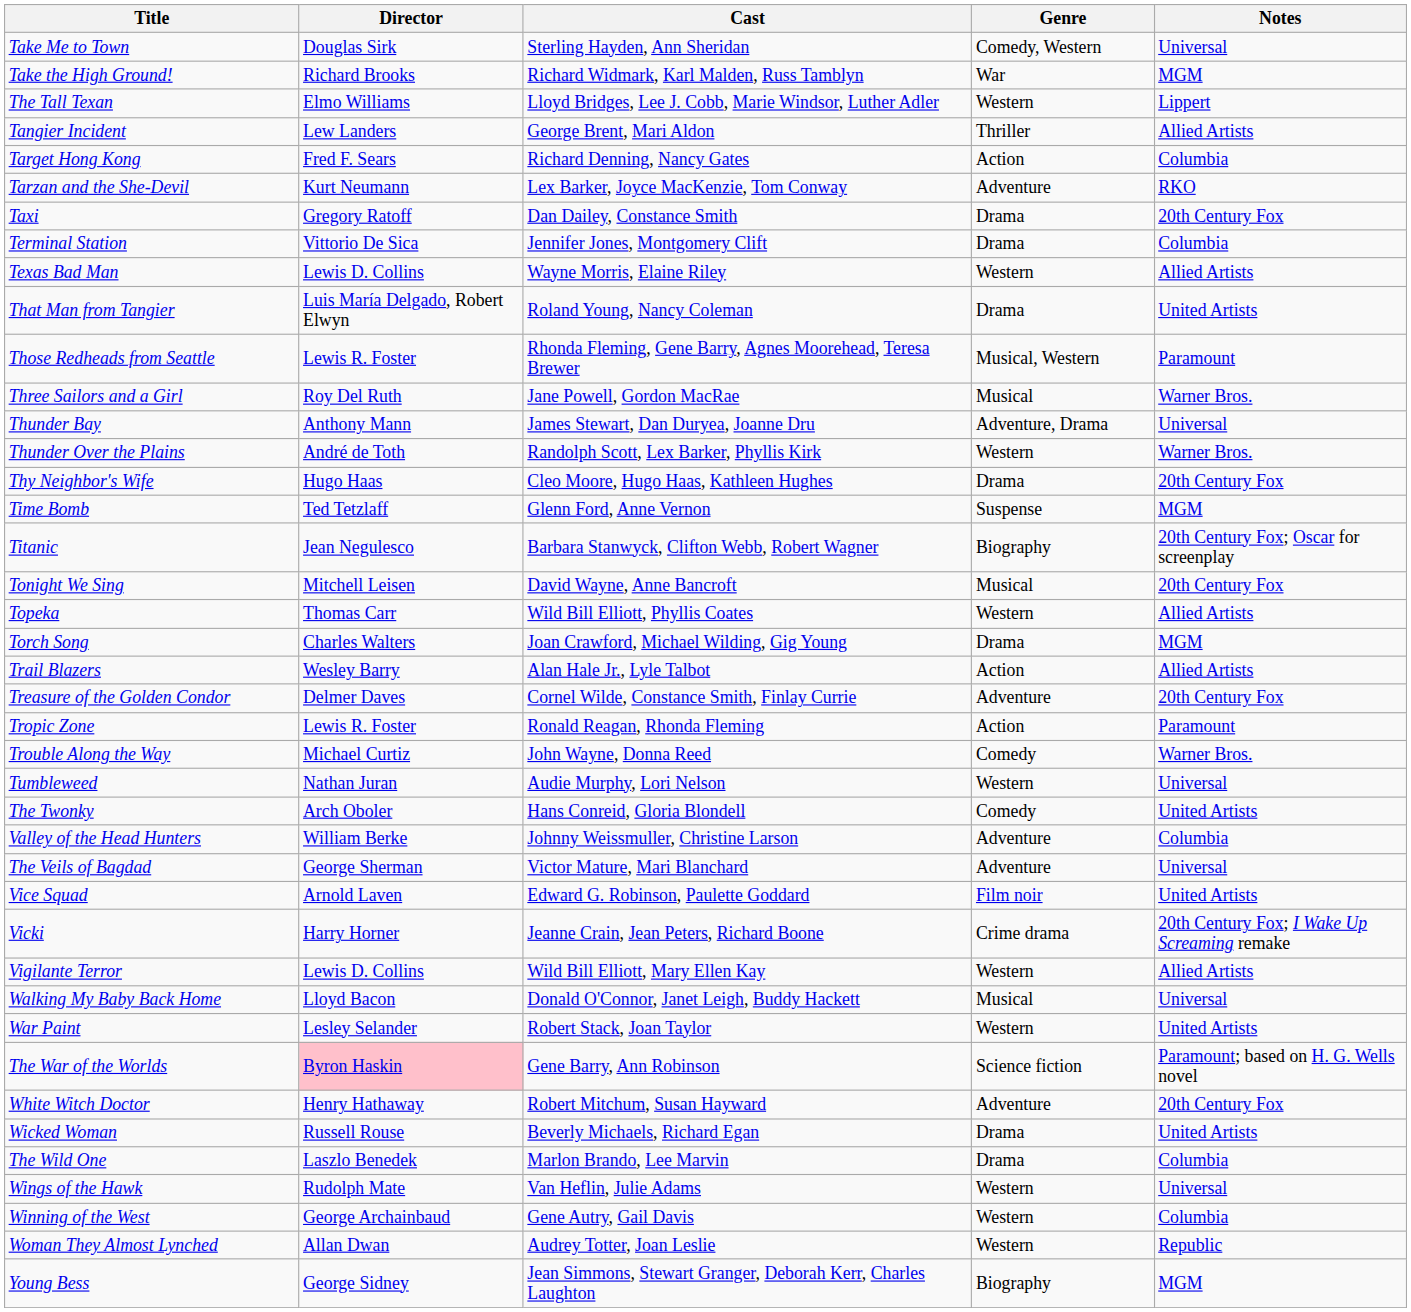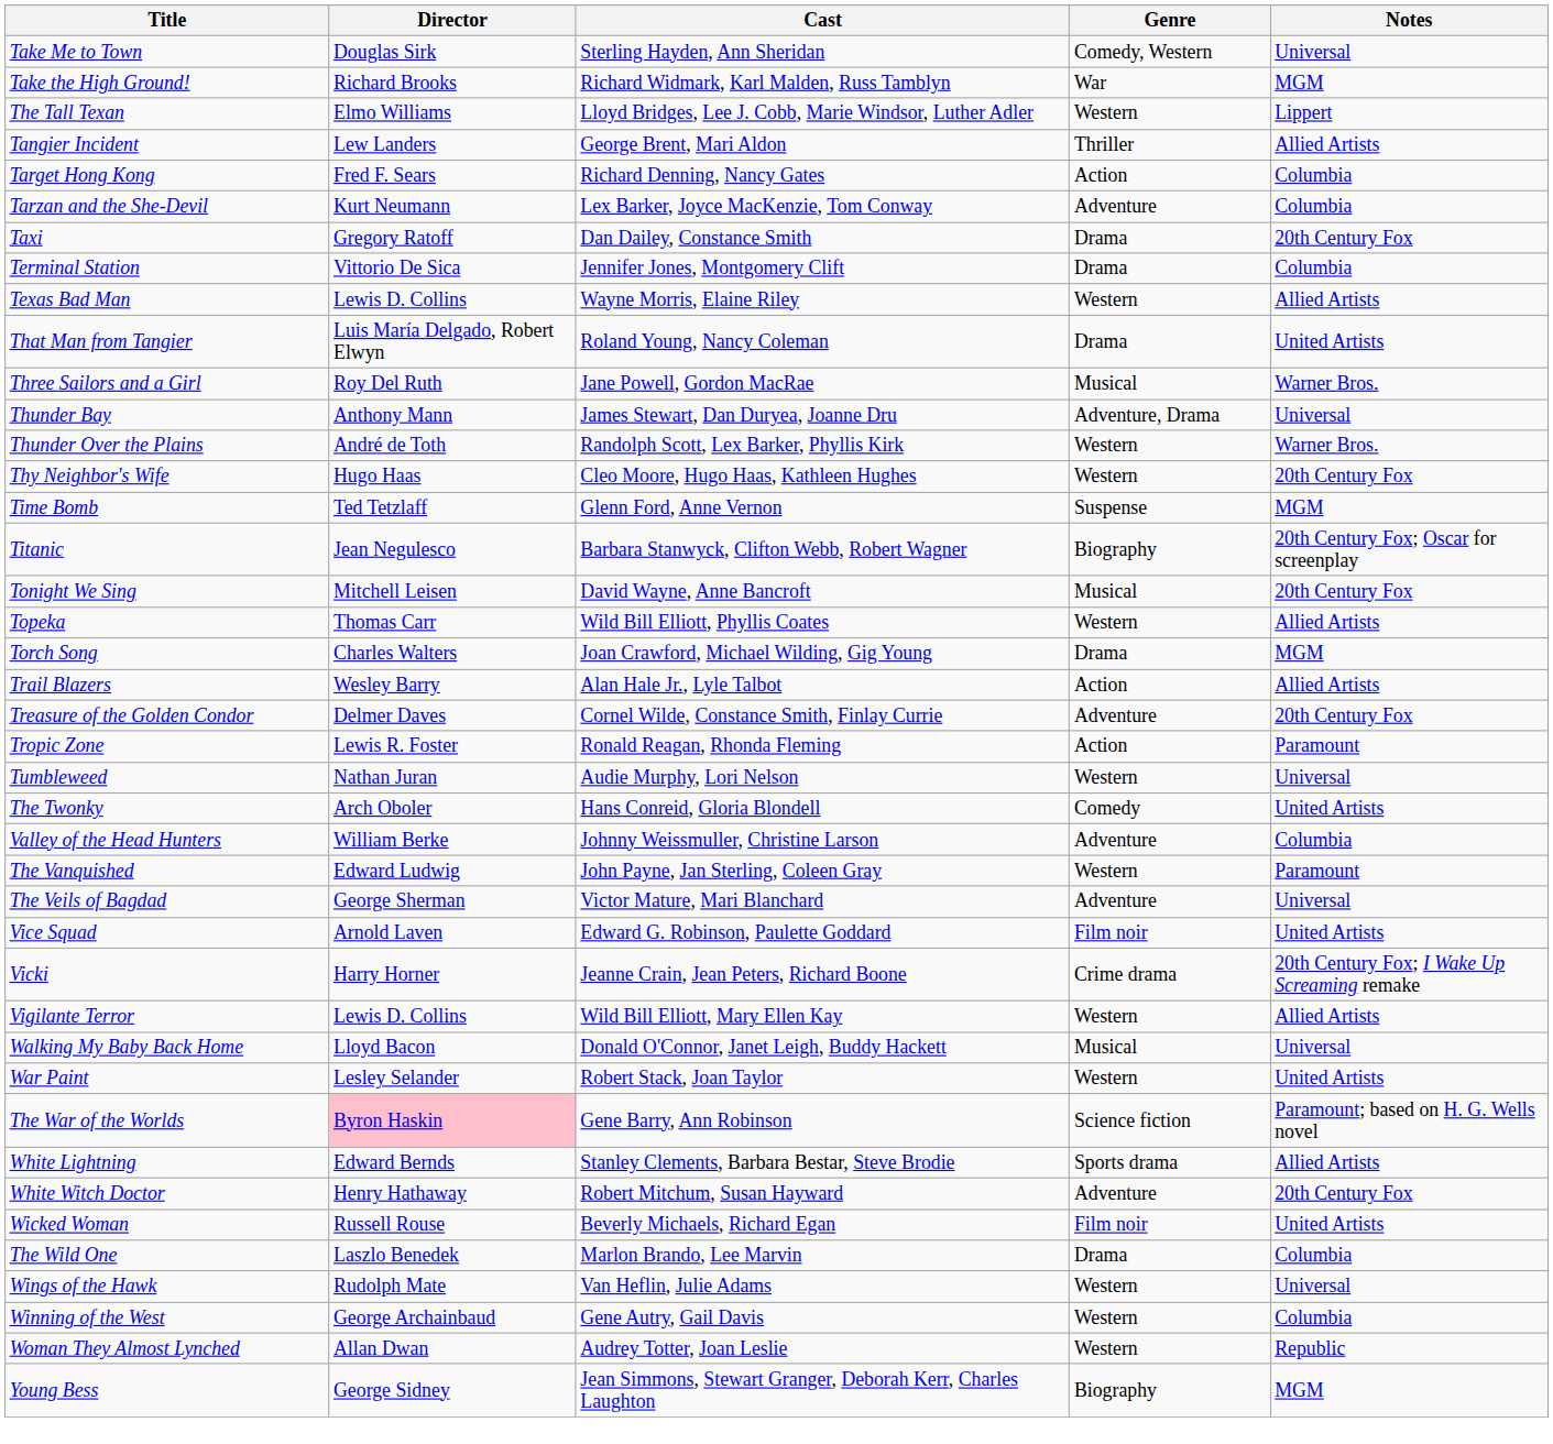Tarzan and the She-Devil | Notes: RKO -> Columbia
- row: Those Redheads from Seattle | Lewis R. Foster | Rhonda Fleming, Gene Barry, Agnes Moorehead, Teresa Brewer | Musical, Western | Paramount
Thy Neighbor's Wife | Genre: Drama -> Western
- row: Trouble Along the Way | Michael Curtiz | John Wayne, Donna Reed | Comedy | Warner Bros.
+ row: The Vanquished | Edward Ludwig | John Payne, Jan Sterling, Coleen Gray | Western | Paramount
+ row: White Lightning | Edward Bernds | Stanley Clements, Barbara Bestar, Steve Brodie | Sports drama | Allied Artists
Wicked Woman | Genre: Drama -> Film noir
